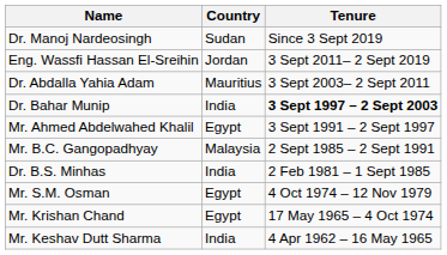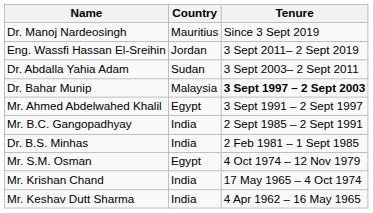Dr. Manoj Nardeosingh | Country: Sudan -> Mauritius
Dr. Abdalla Yahia Adam | Country: Mauritius -> Sudan
Dr. Bahar Munip | Country: India -> Malaysia
Mr. B.C. Gangopadhyay | Country: Malaysia -> India
Mr. Krishan Chand | Country: Egypt -> India
